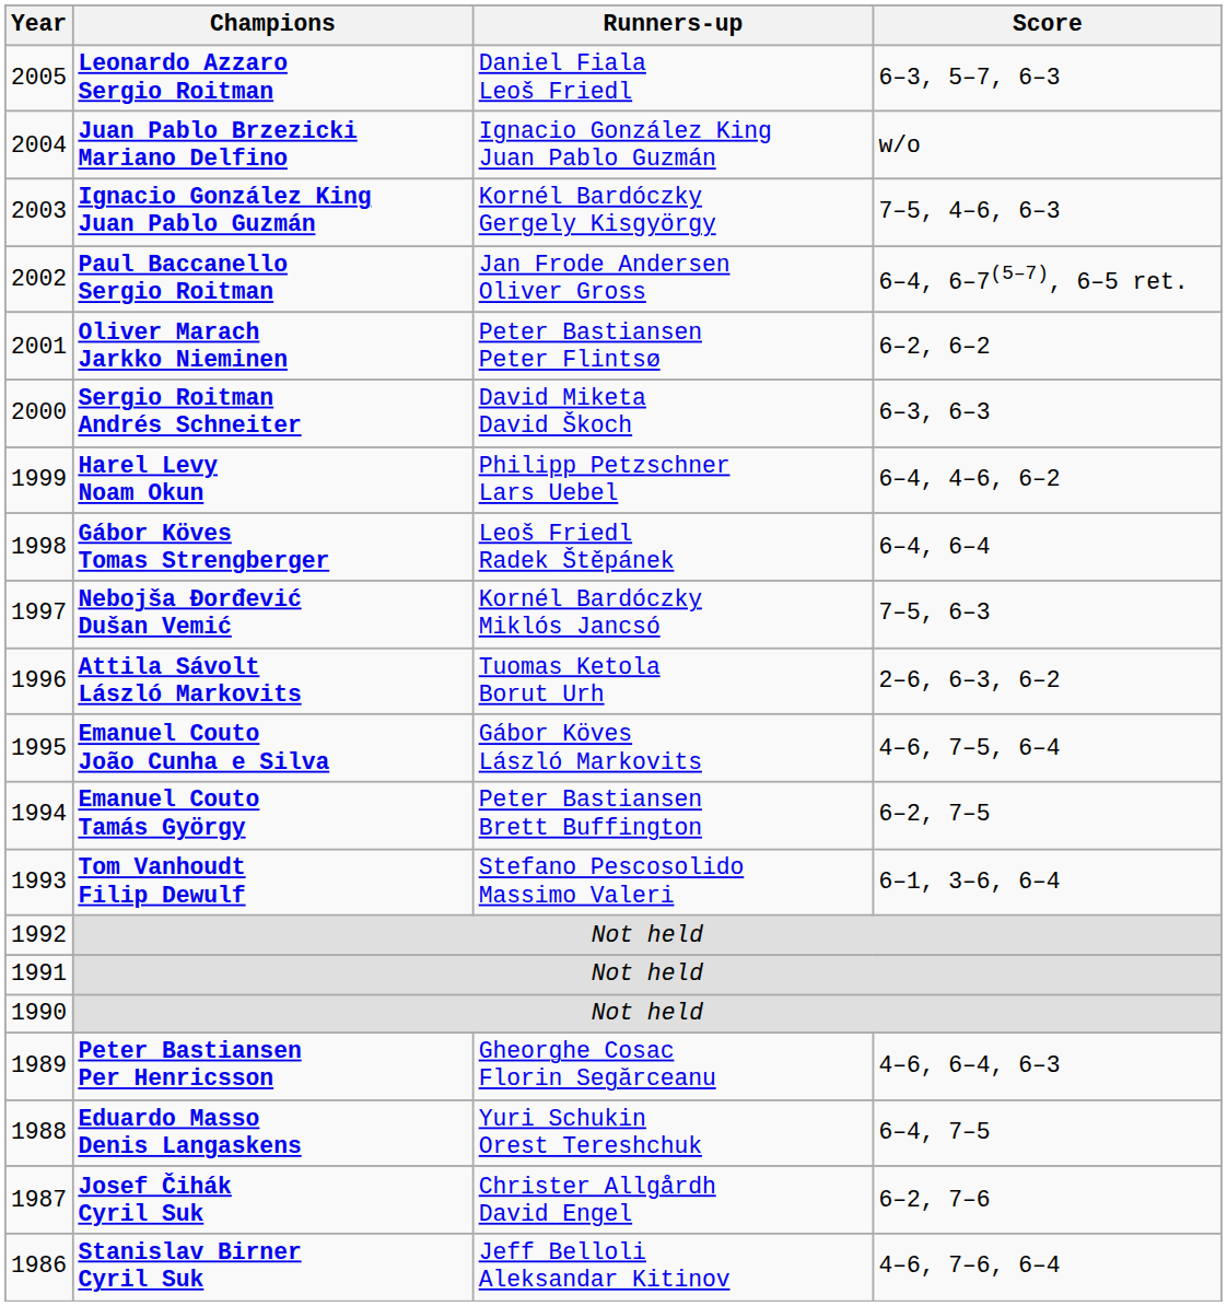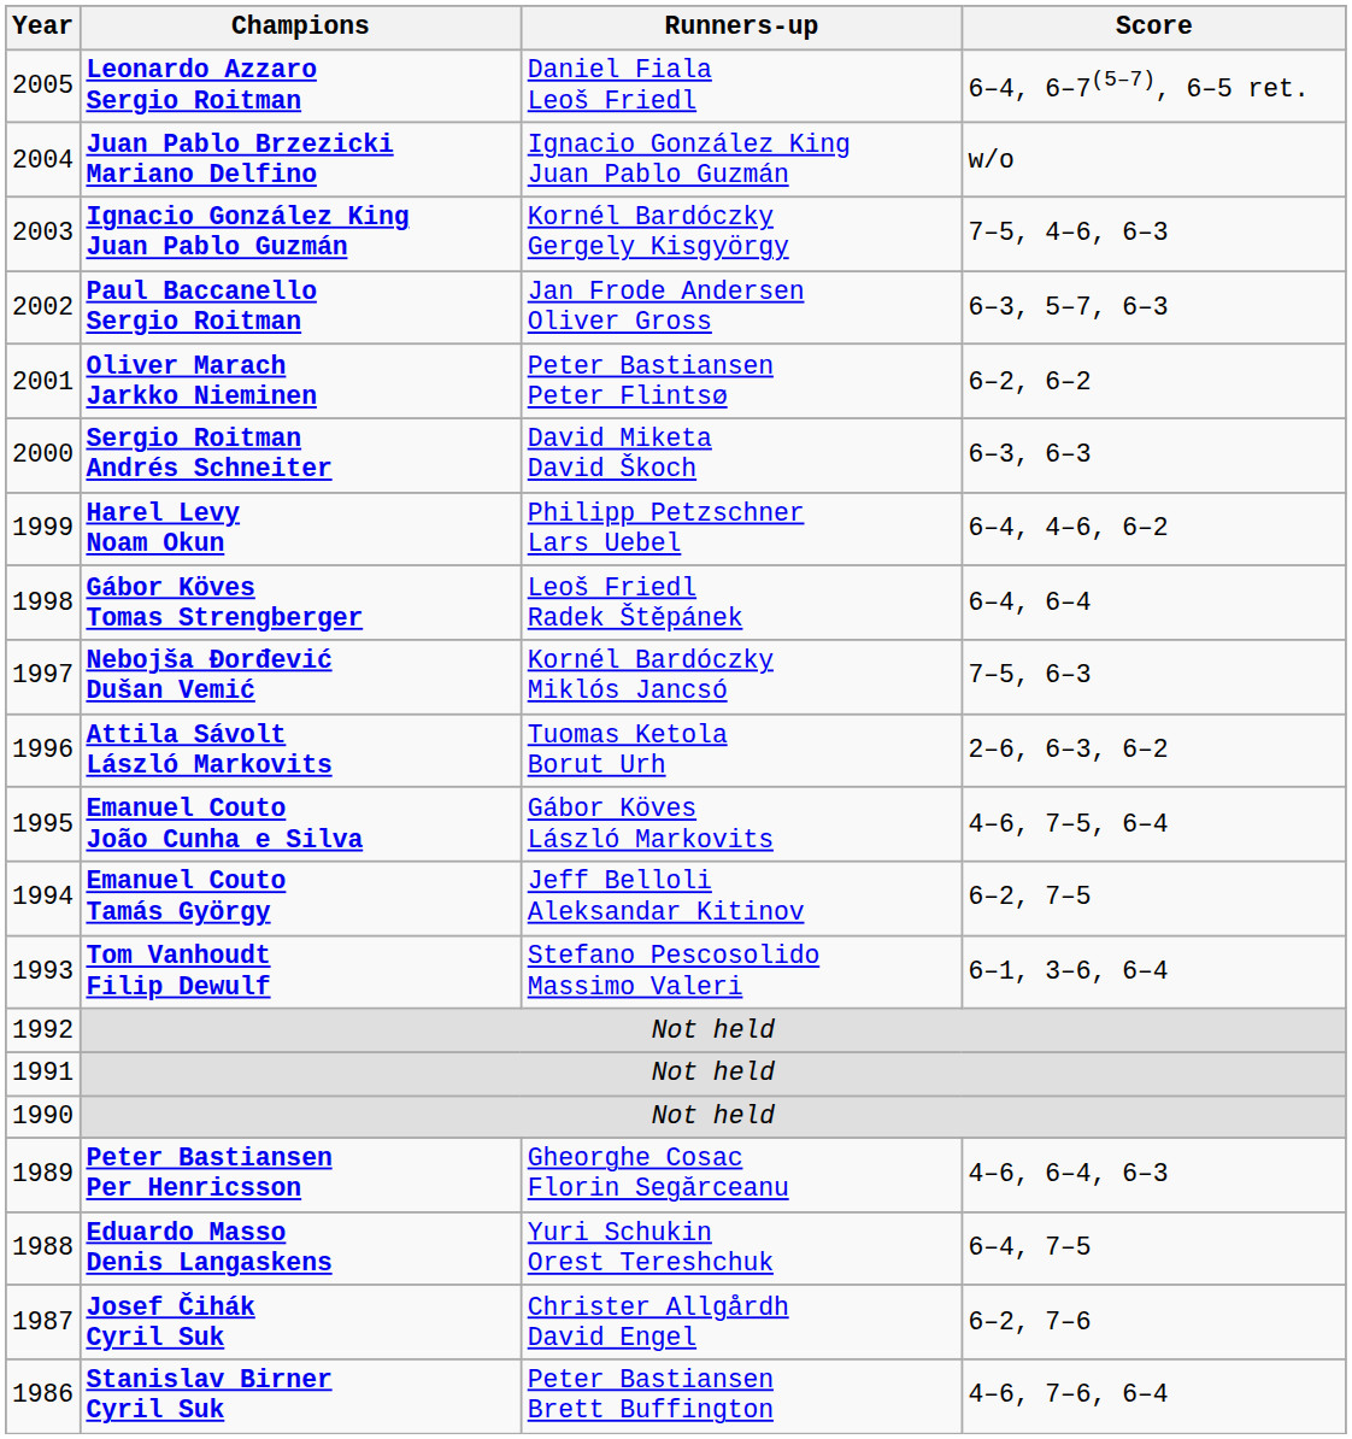Leonardo Azzaro Sergio Roitman | Score: 6–3, 5–7, 6–3 -> 6–4, 6–7(5–7), 6–5 ret.
Paul Baccanello Sergio Roitman | Score: 6–4, 6–7(5–7), 6–5 ret. -> 6–3, 5–7, 6–3
Emanuel Couto Tamás György | Runners-up: Peter Bastiansen Brett Buffington -> Jeff Belloli Aleksandar Kitinov
Stanislav Birner Cyril Suk | Runners-up: Jeff Belloli Aleksandar Kitinov -> Peter Bastiansen Brett Buffington
